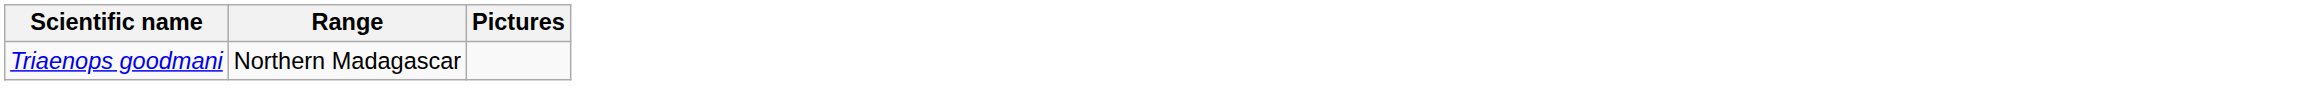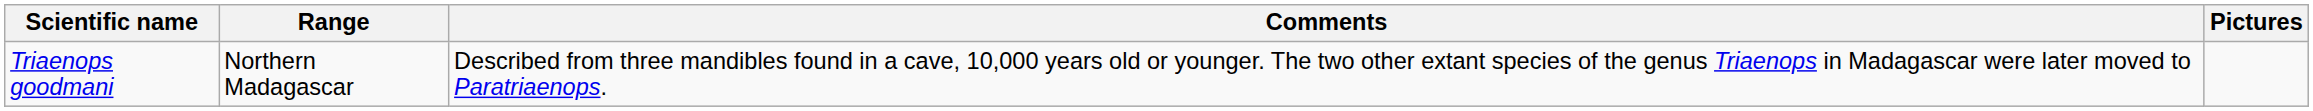+ column: Comments | Described from three mandibles found in a cave, 10,000 years old or younger. The two other extant species of the genus Triaenops in Madagascar were later moved to Paratriaenops.
